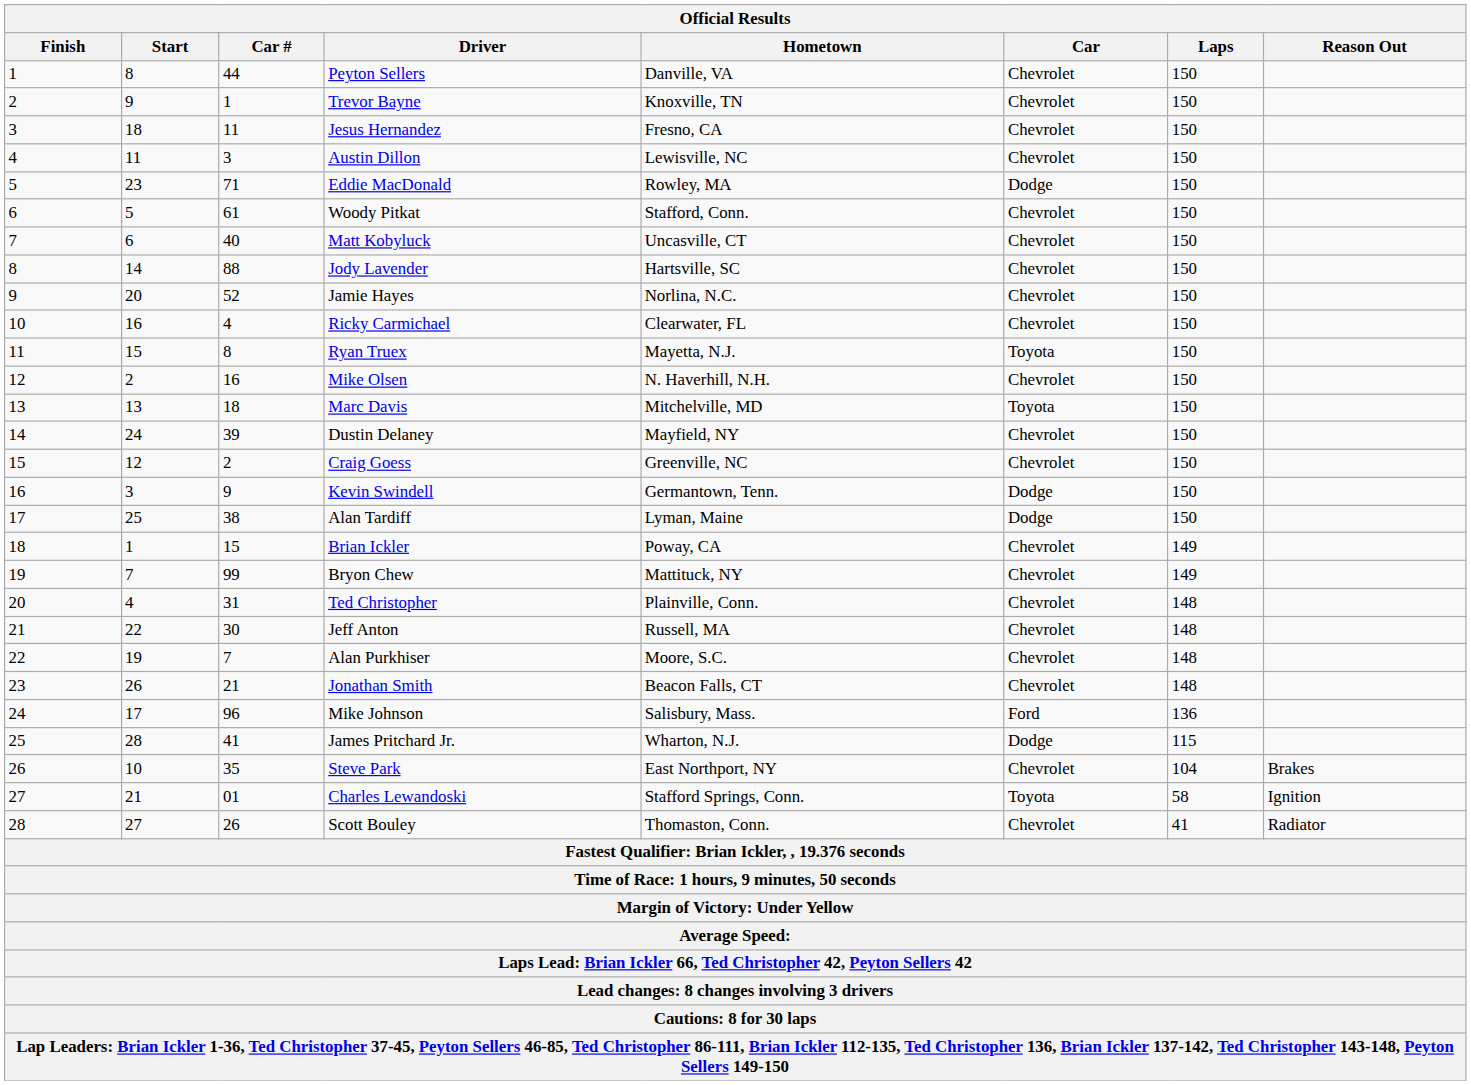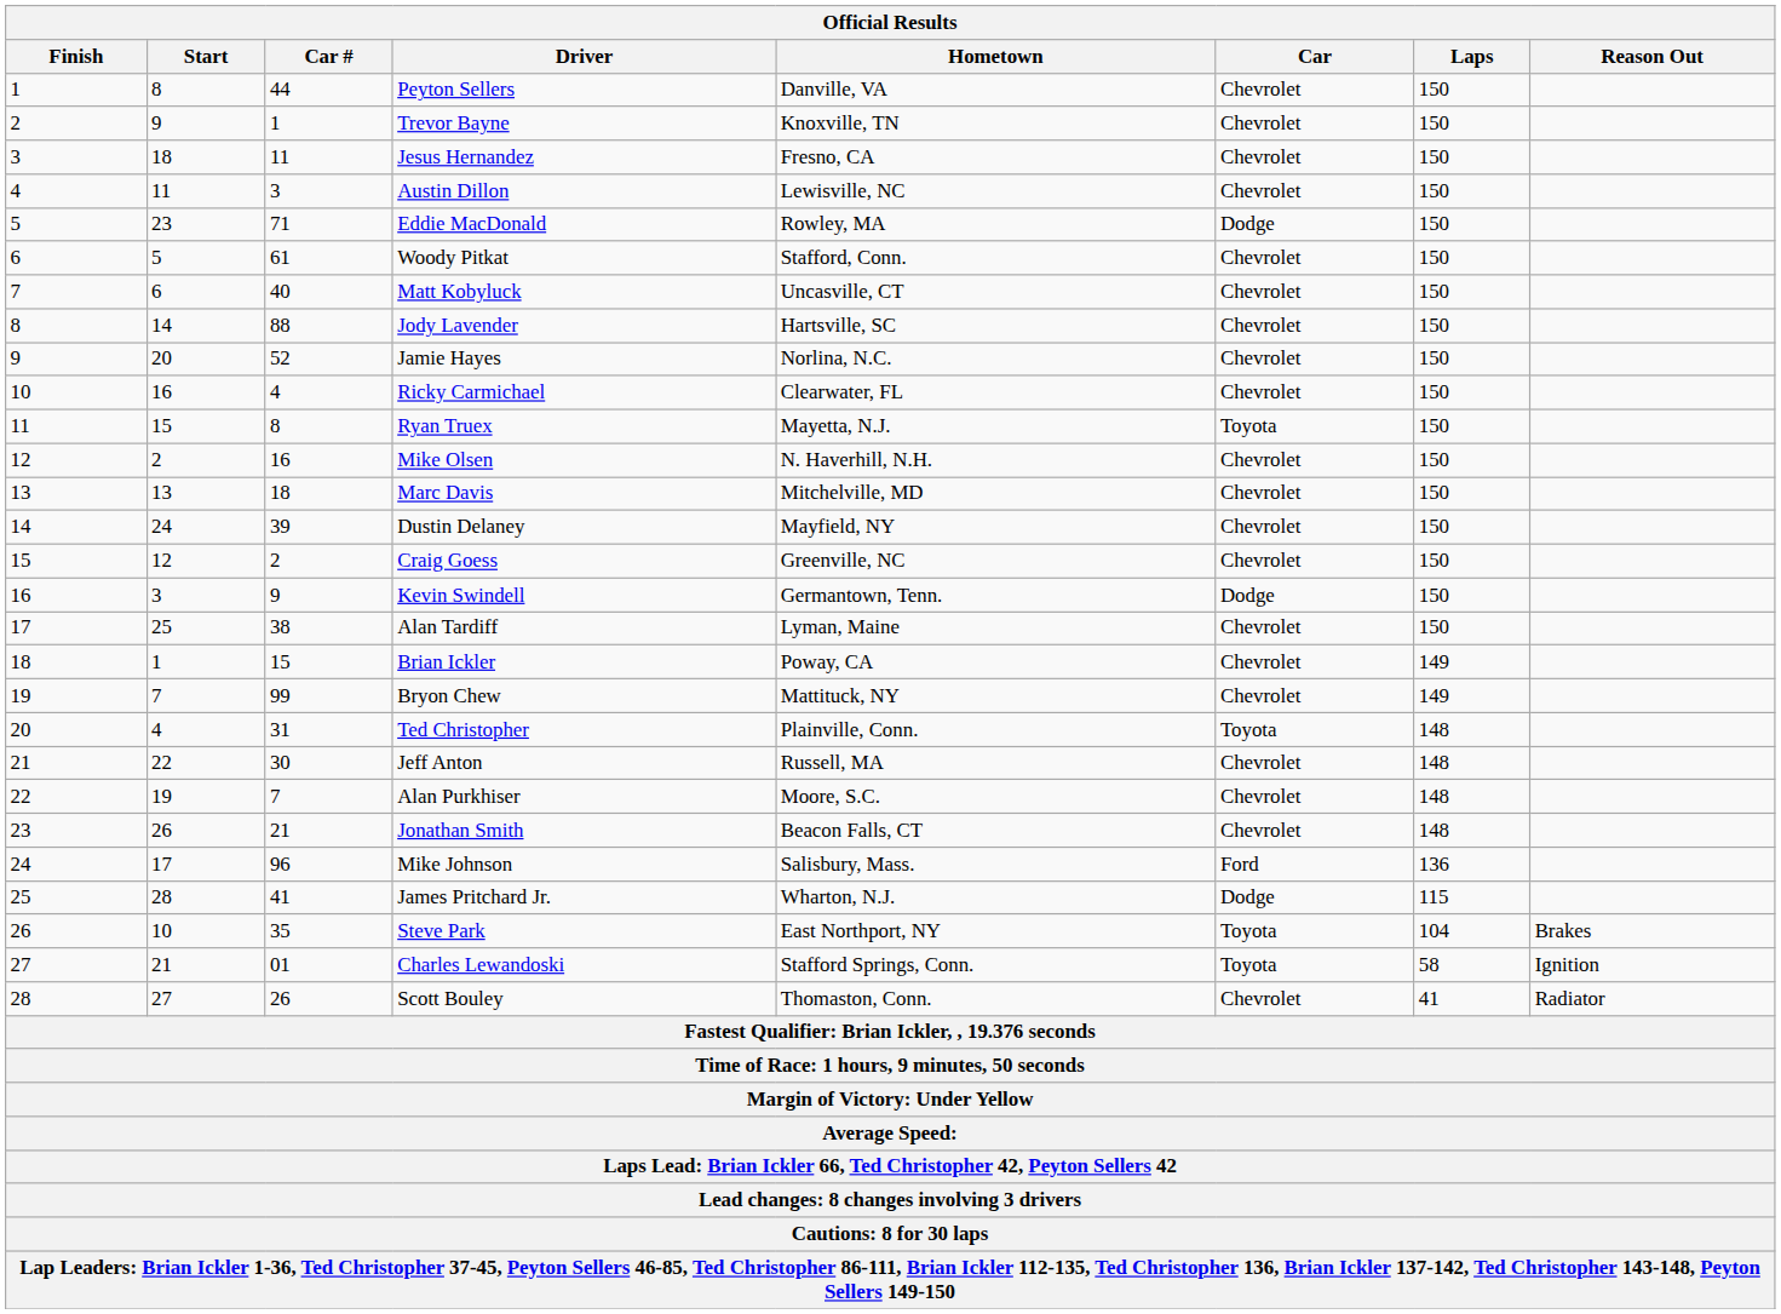Marc Davis | Car: Toyota -> Chevrolet
Alan Tardiff | Car: Dodge -> Chevrolet
Ted Christopher | Car: Chevrolet -> Toyota
Steve Park | Car: Chevrolet -> Toyota
